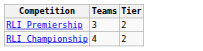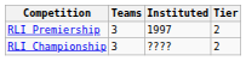+ column: Instituted | 1997 | ????
RLI Championship | Teams: 4 -> 3
